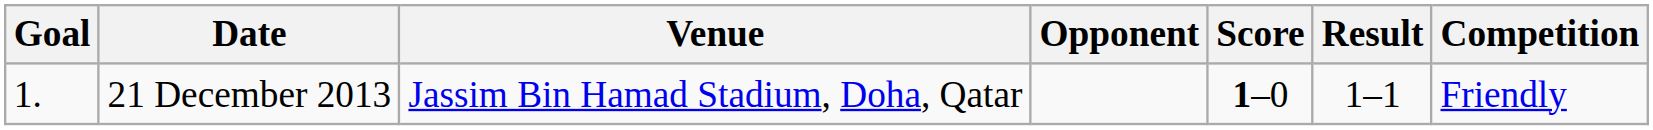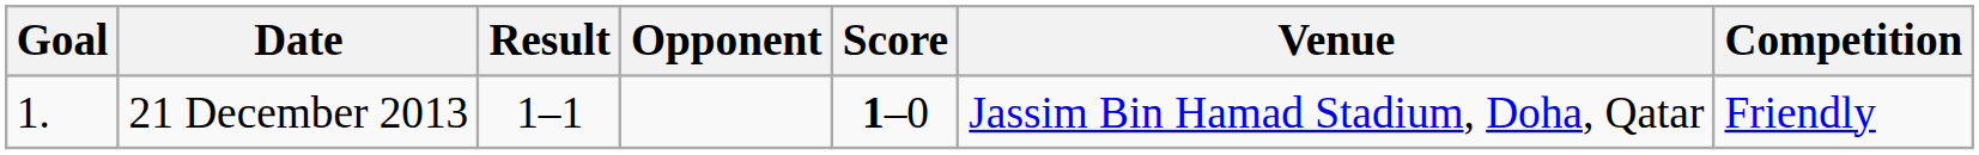columns swapped: Venue <-> Result
